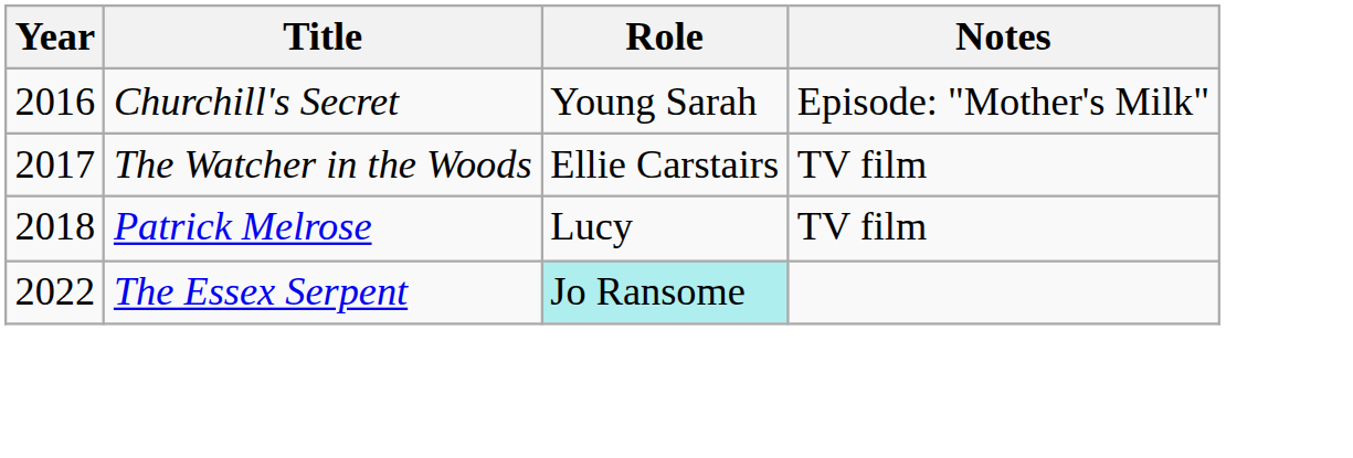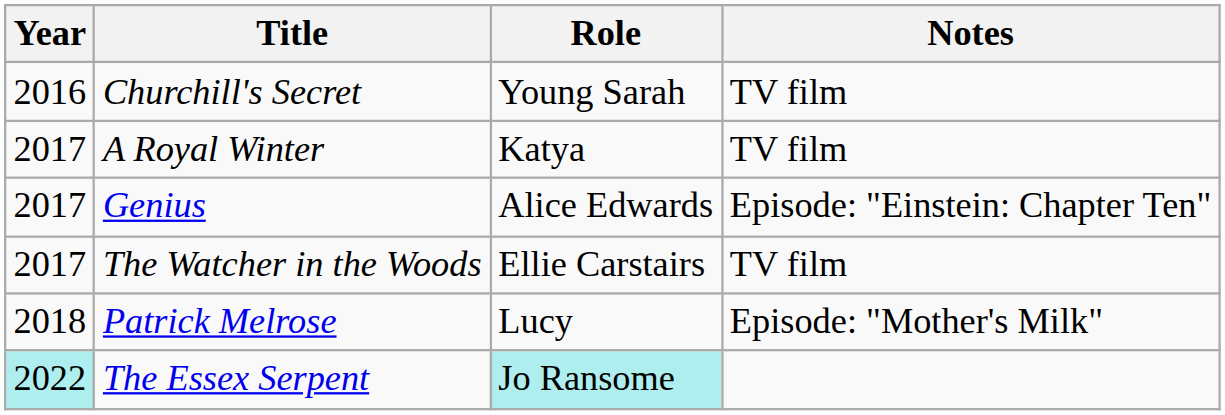Churchill's Secret | Notes: Episode: "Mother's Milk" -> TV film
+ row: 2017 | A Royal Winter | Katya | TV film
+ row: 2017 | Genius | Alice Edwards | Episode: "Einstein: Chapter Ten"
Patrick Melrose | Notes: TV film -> Episode: "Mother's Milk"
The Essex Serpent | Year: no background -> paleturquoise background
